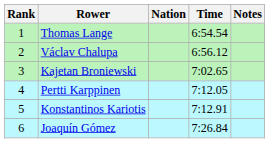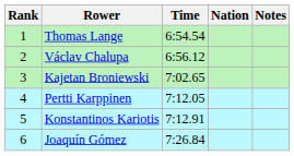columns swapped: Nation <-> Time
